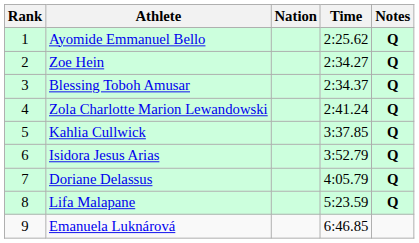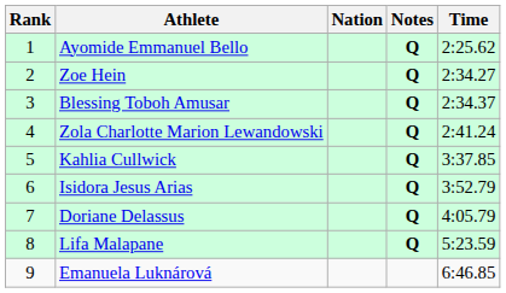columns swapped: Time <-> Notes
